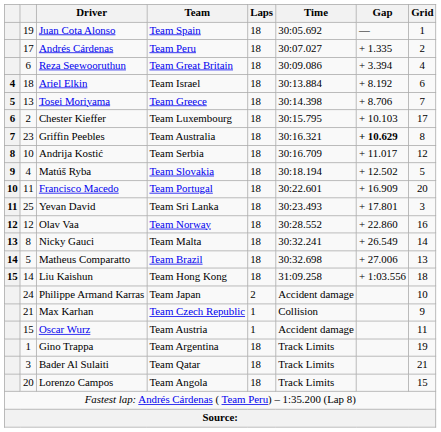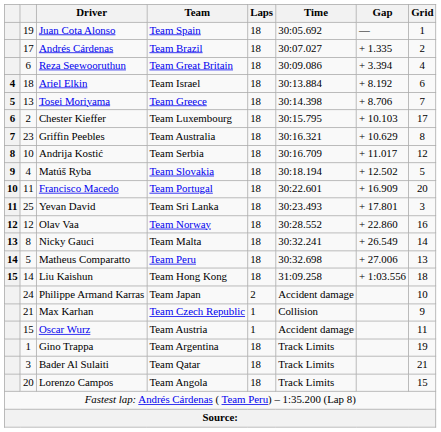Andrés Cárdenas | Team: Team Peru -> Team Brazil
Griffin Peebles | Gap: bold -> normal
Matheus Comparatto | Team: Team Brazil -> Team Peru
